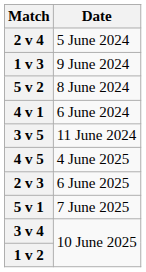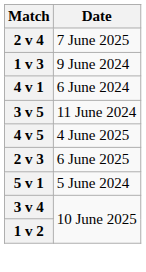2 v 4 | Date: 5 June 2024 -> 7 June 2025
- row: 5 v 2 | 8 June 2024
5 v 1 | Date: 7 June 2025 -> 5 June 2024
